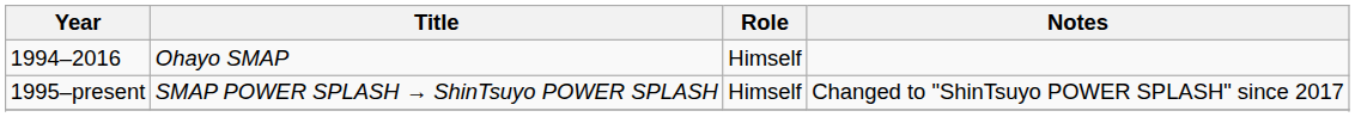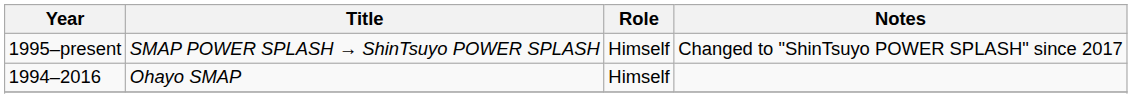rows swapped: 1994–2016 <-> 1995–present
